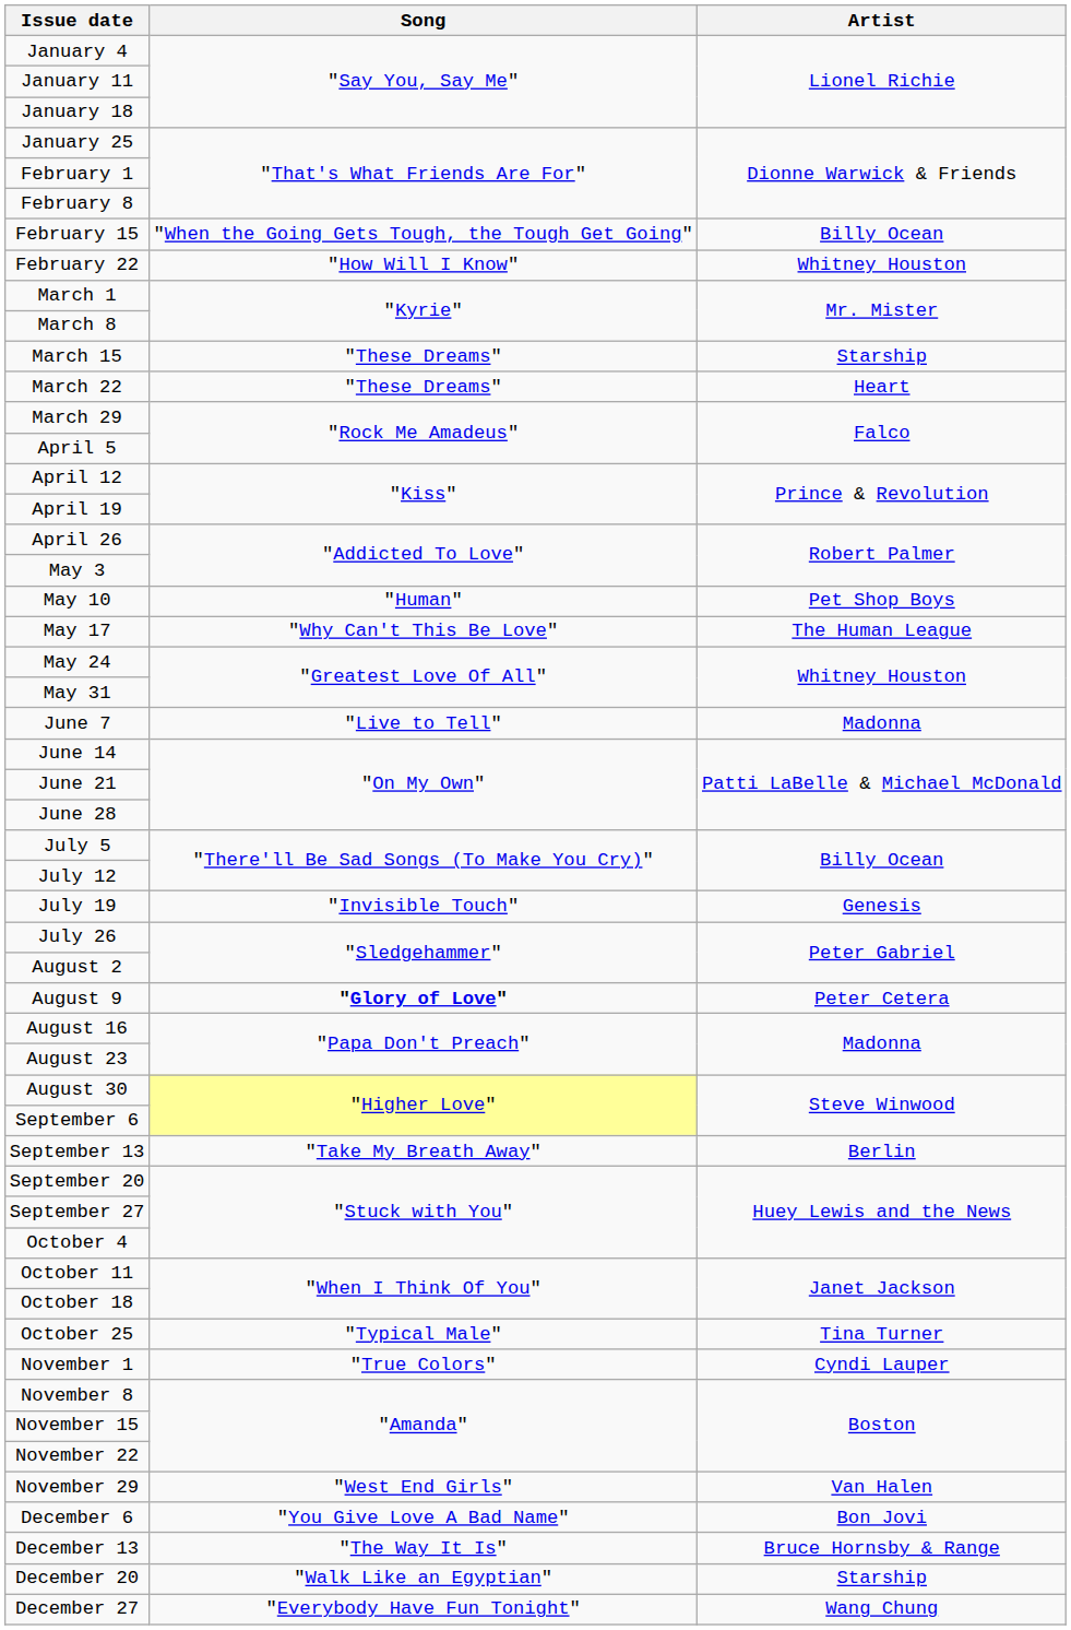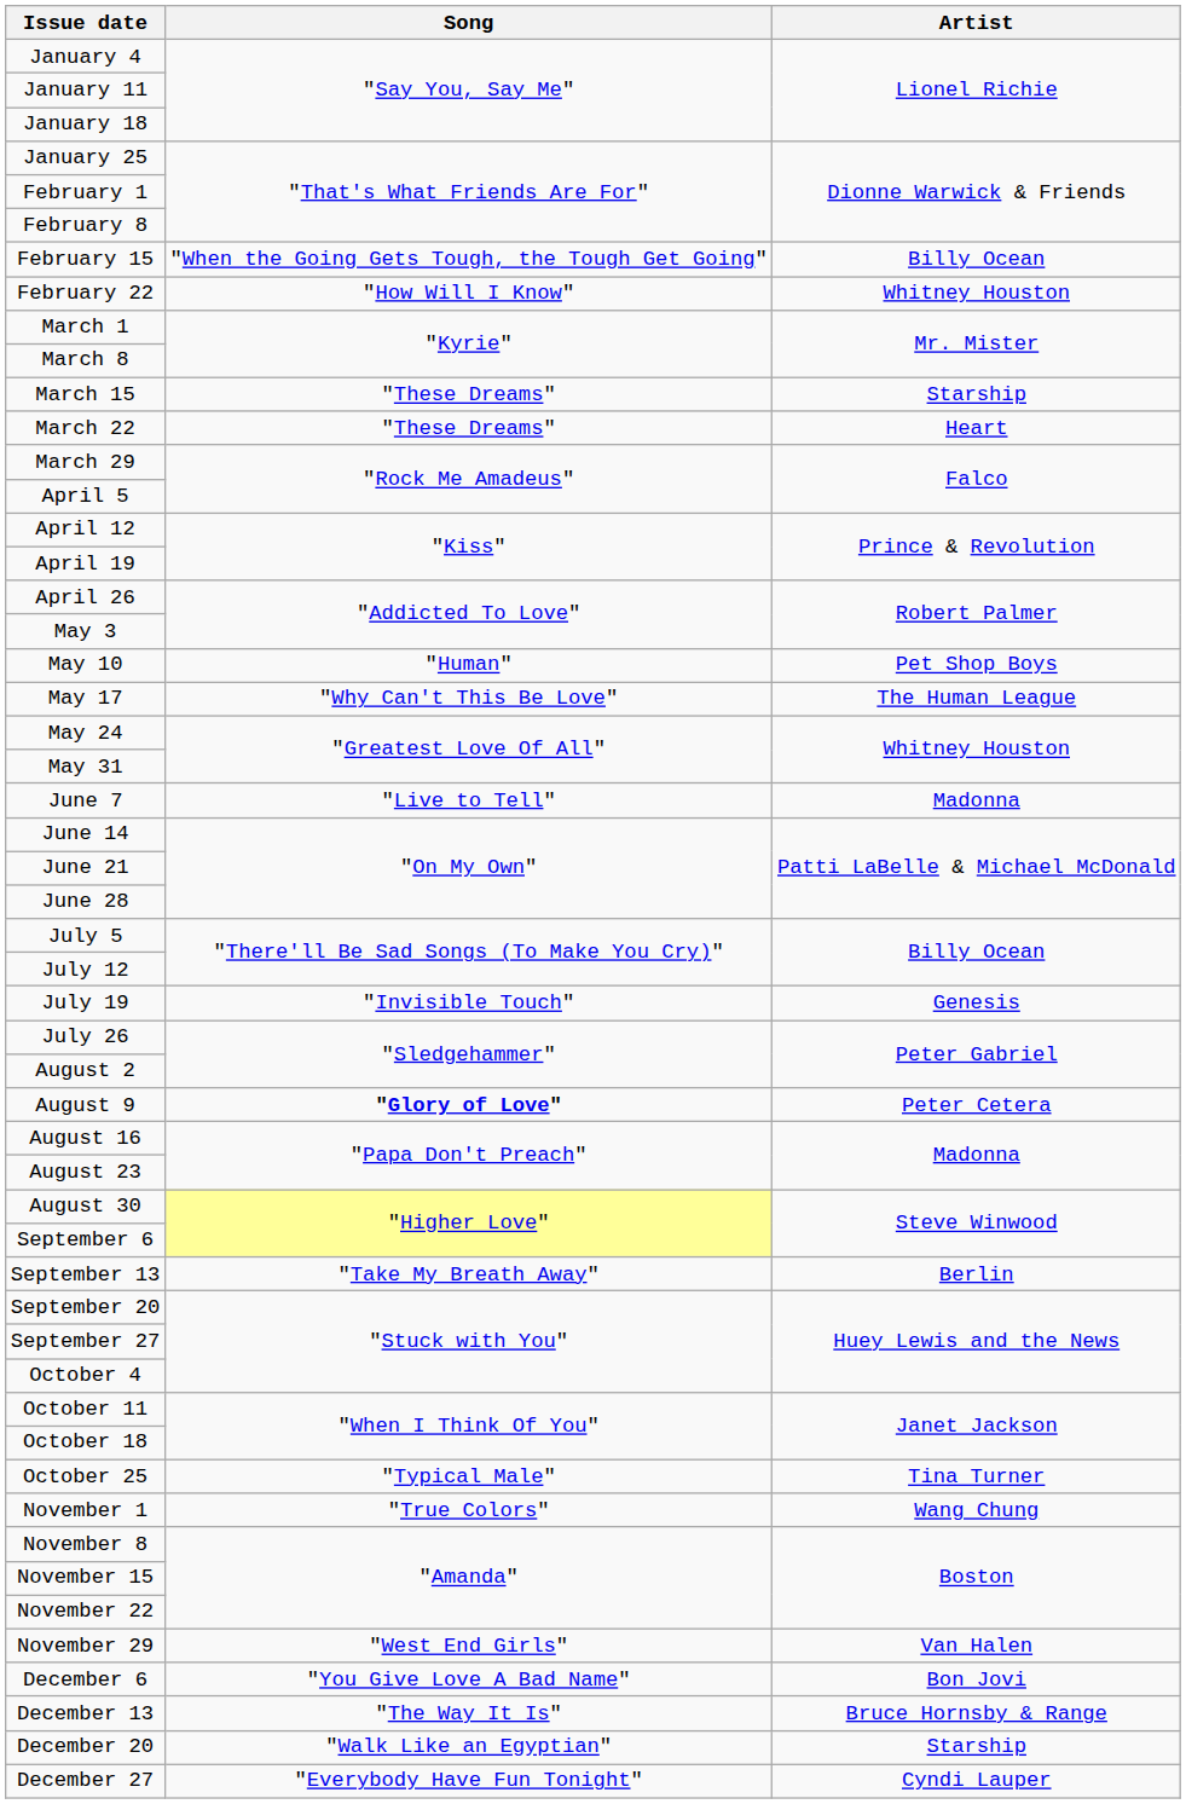November 1 | Artist: Cyndi Lauper -> Wang Chung
December 27 | Artist: Wang Chung -> Cyndi Lauper
